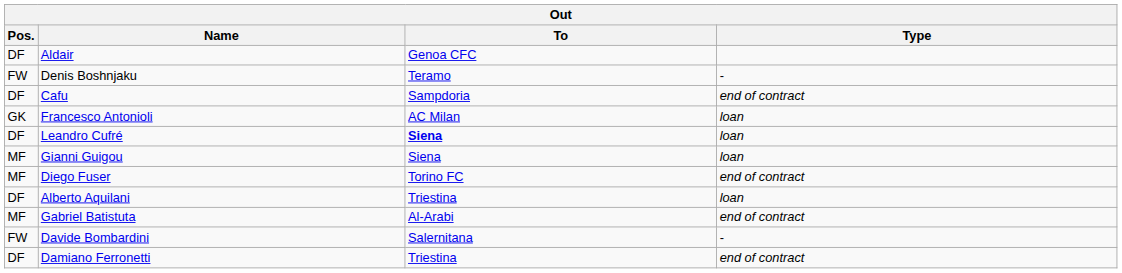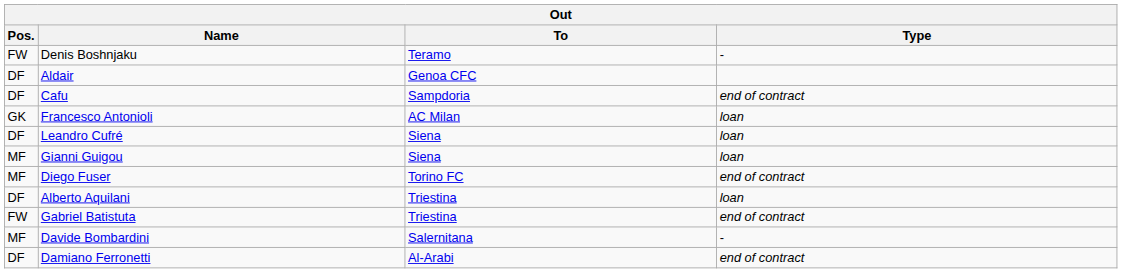rows swapped: Denis Boshnjaku <-> Aldair
Leandro Cufré | To: bold -> normal
Gabriel Batistuta | Pos.: MF -> FW
Gabriel Batistuta | To: Al-Arabi -> Triestina
Davide Bombardini | Pos.: FW -> MF
Damiano Ferronetti | To: Triestina -> Al-Arabi
